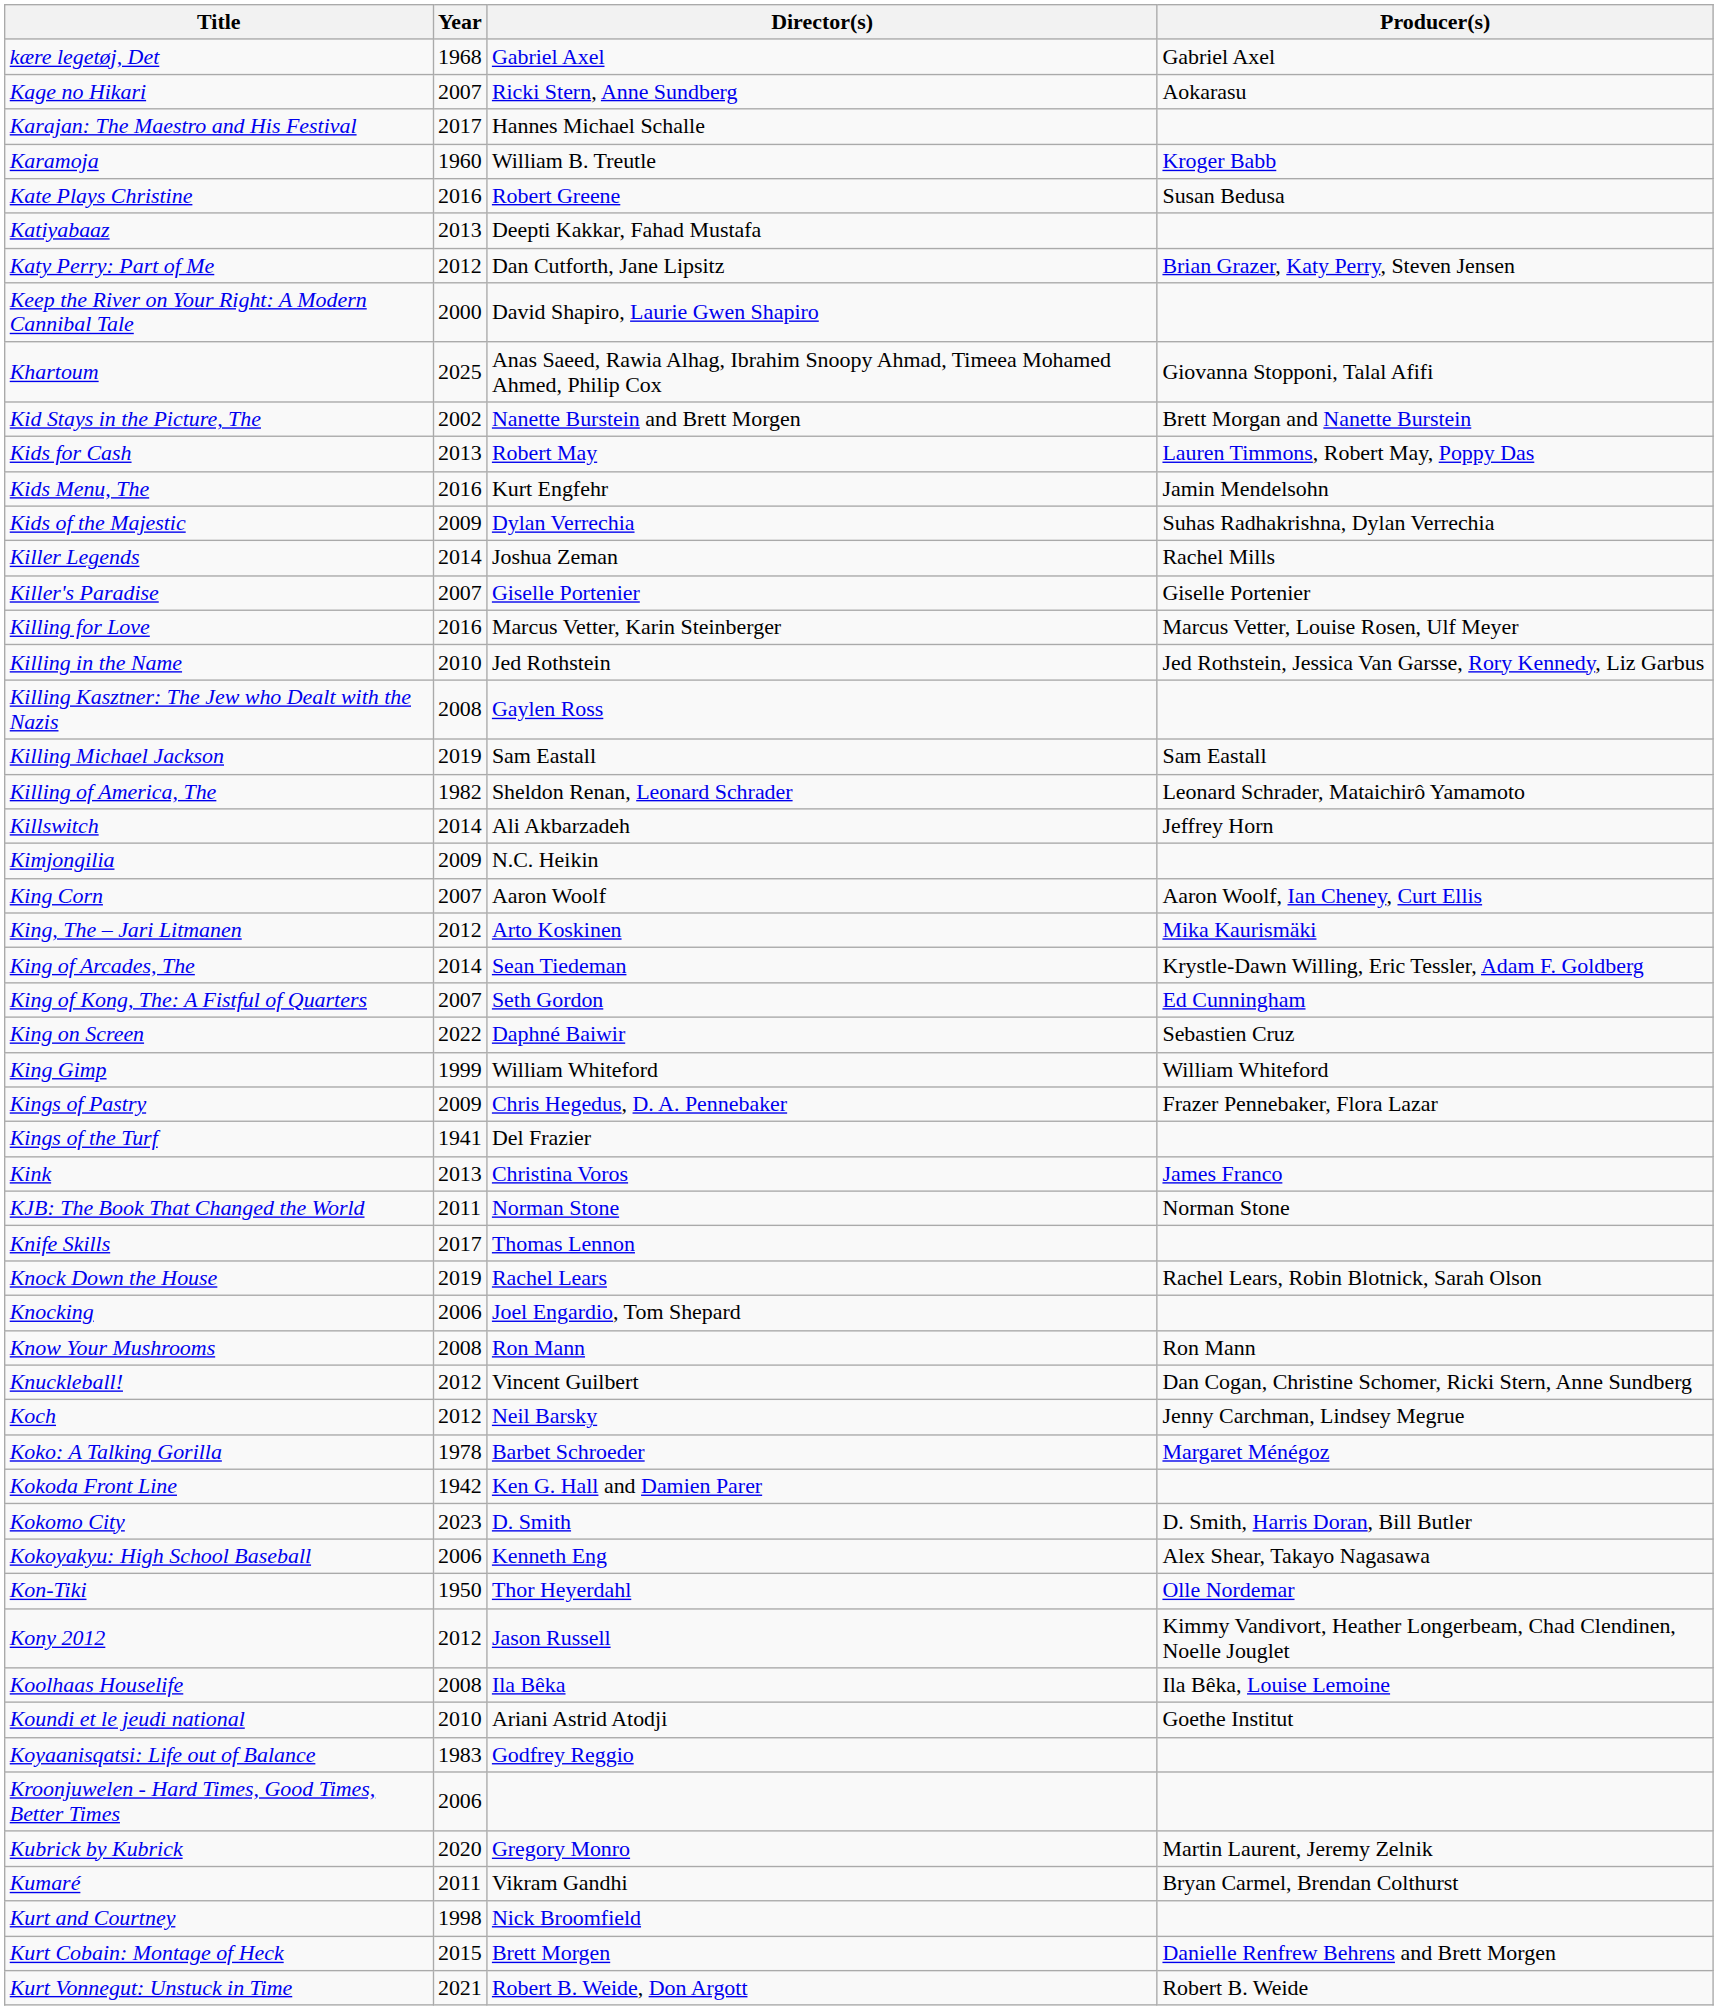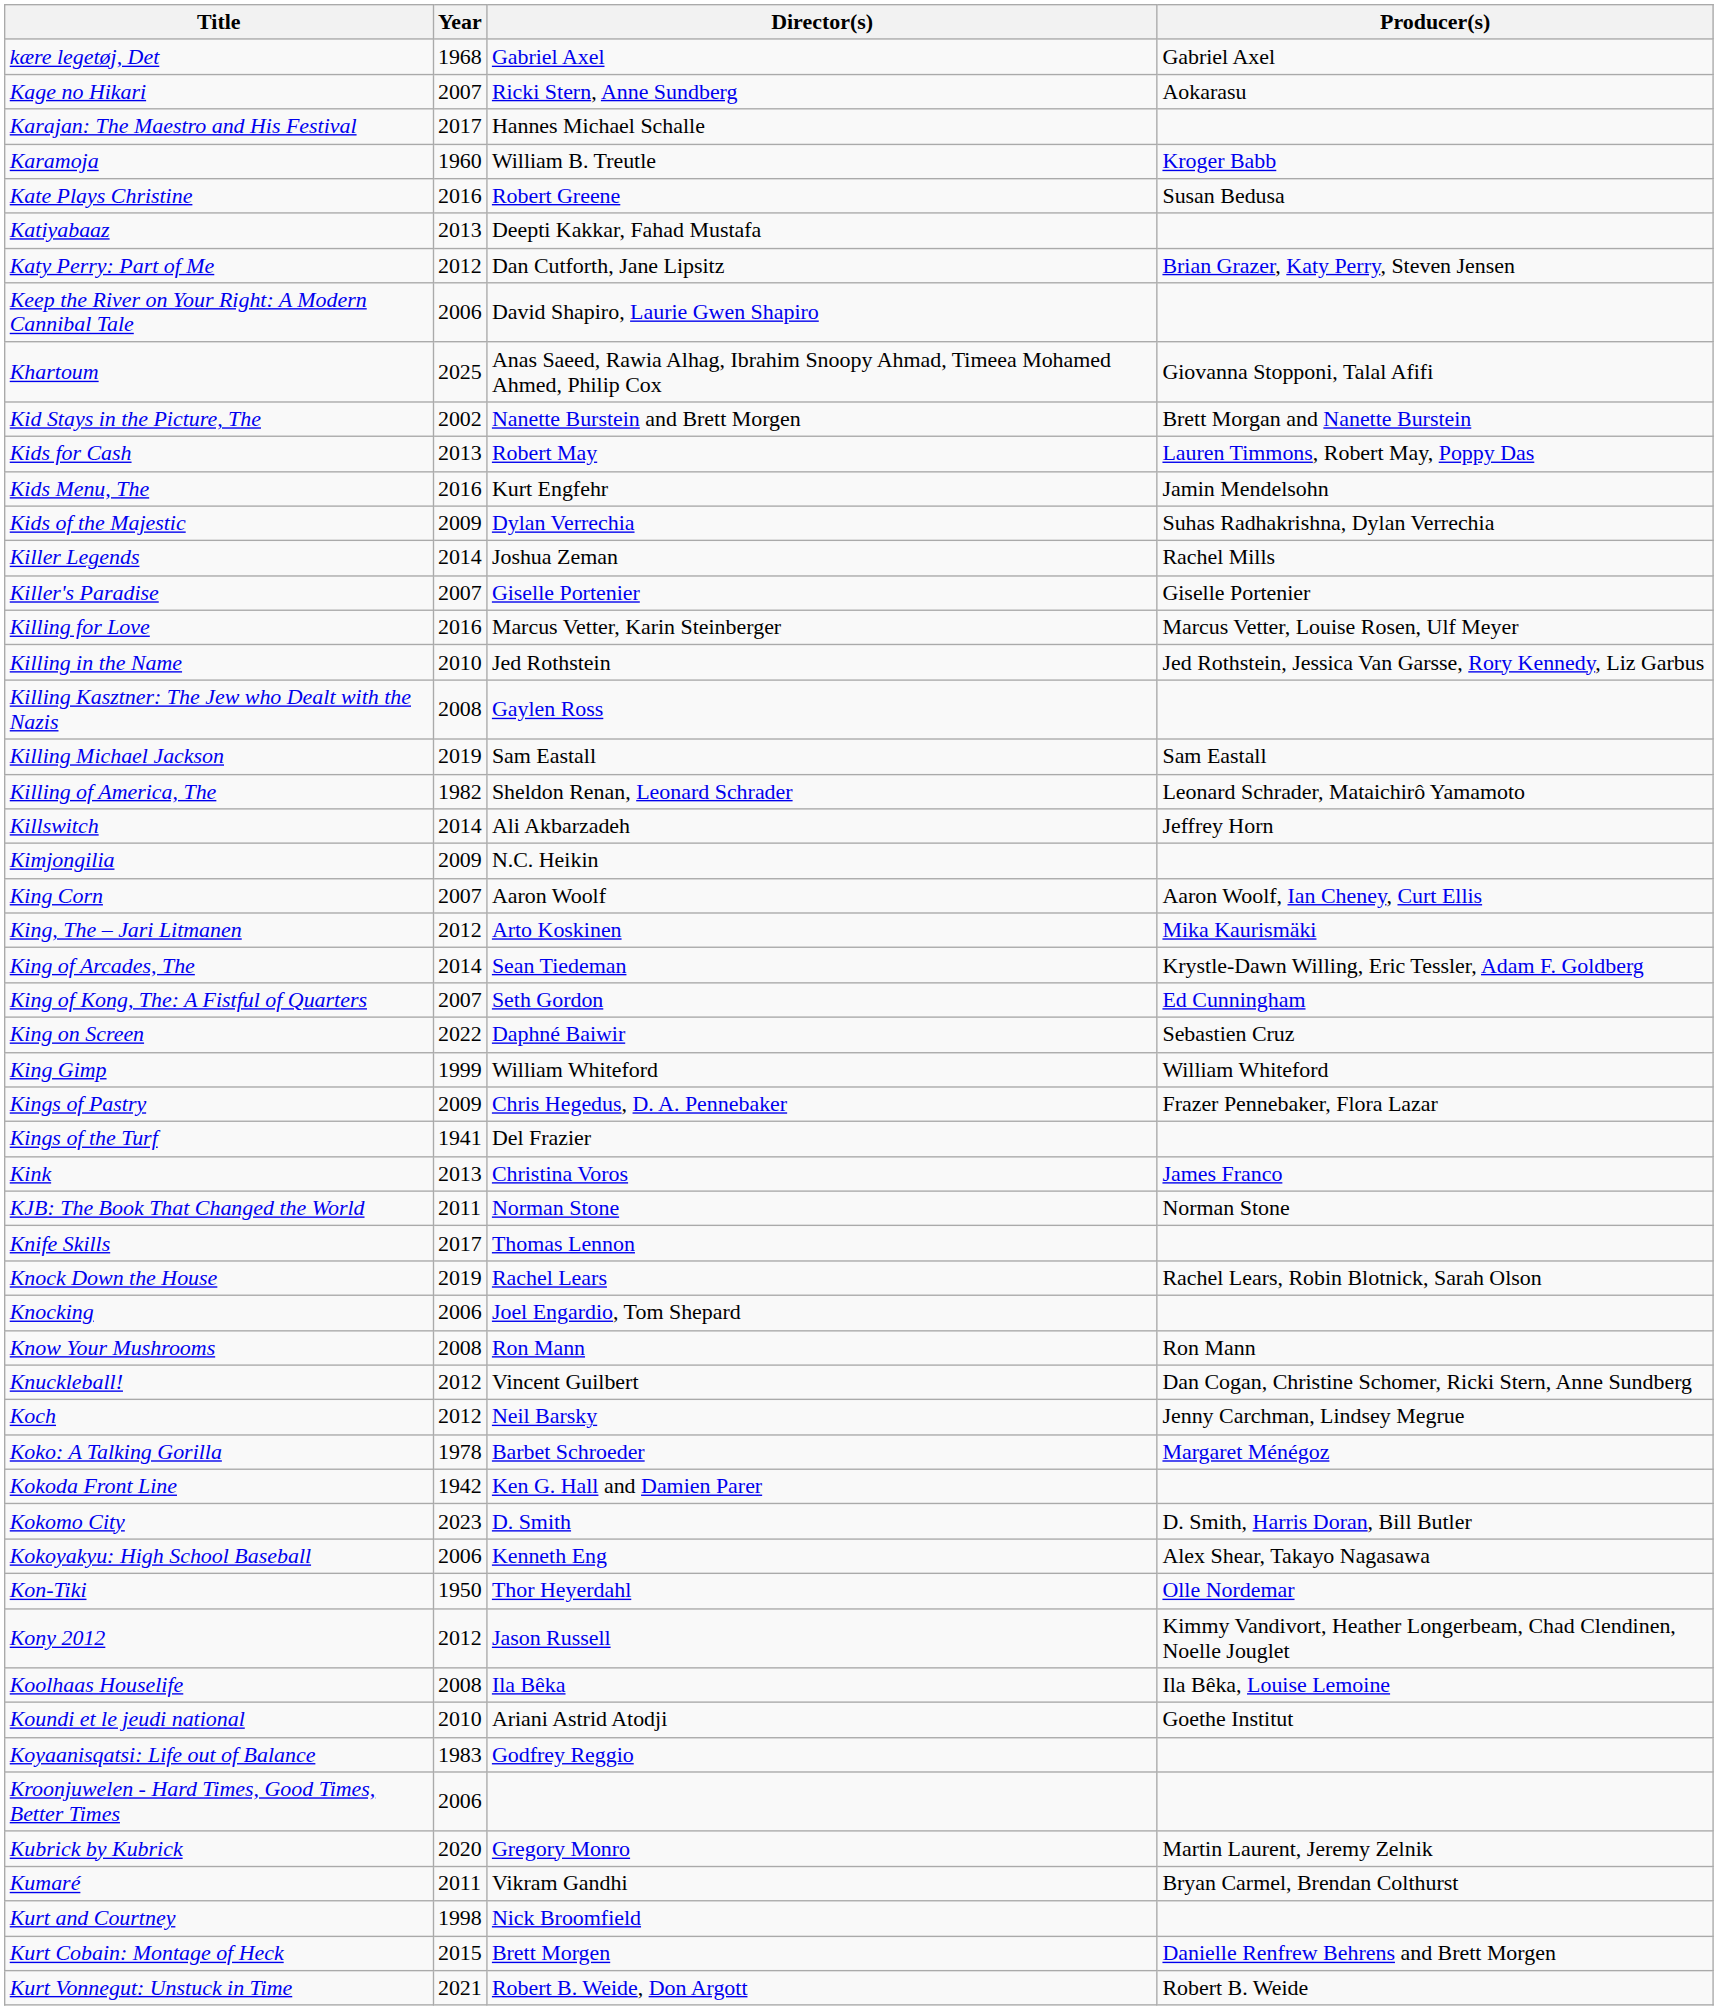Keep the River on Your Right: A Modern Cannibal Tale | Year: 2000 -> 2006
